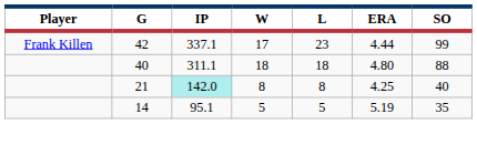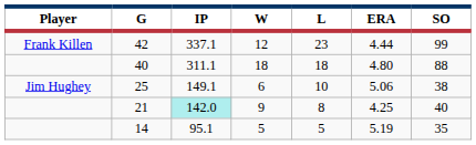42 | W: 17 -> 12
+ row: Jim Hughey | 25 | 149.1 | 6 | 10 | 5.06 | 38
21 | W: 8 -> 9
